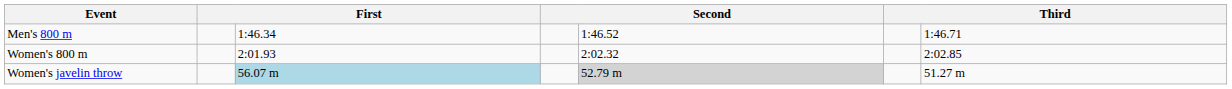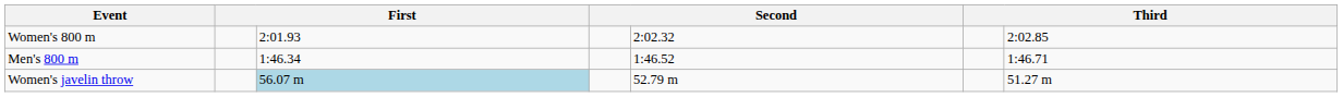rows swapped: Men's 800 m <-> Women's 800 m
Women's javelin throw | column 5: lightgrey background -> no background
